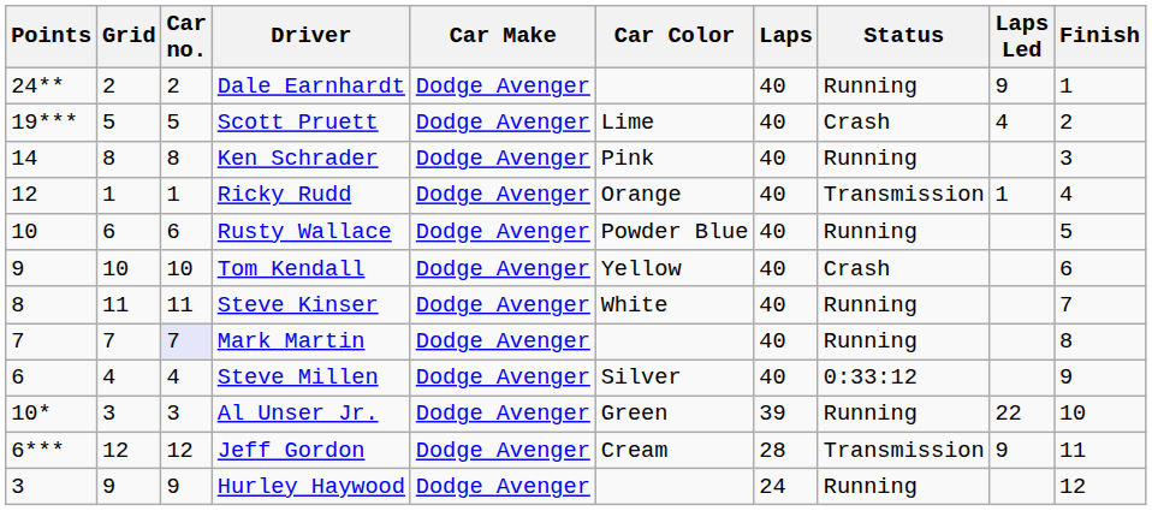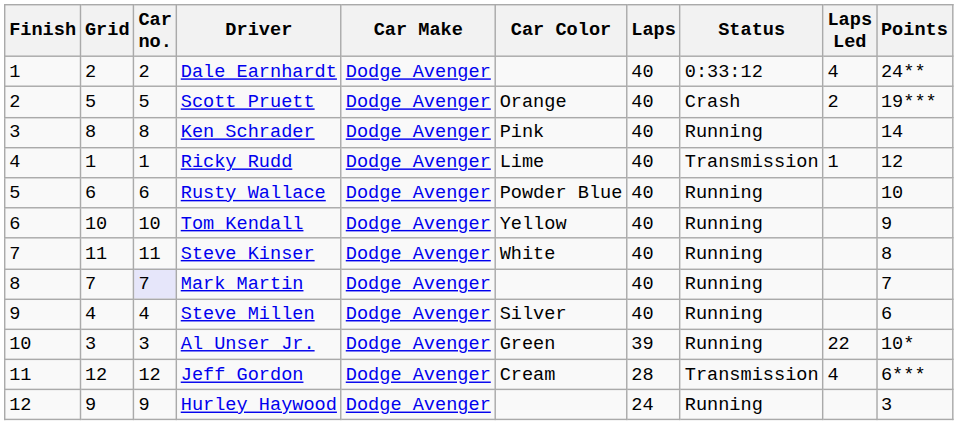columns swapped: Finish <-> Points
Dale Earnhardt | Status: Running -> 0:33:12
Dale Earnhardt | Laps Led: 9 -> 4
Scott Pruett | Car Color: Lime -> Orange
Scott Pruett | Laps Led: 4 -> 2
Ricky Rudd | Car Color: Orange -> Lime
Tom Kendall | Status: Crash -> Running
Steve Millen | Status: 0:33:12 -> Running
Jeff Gordon | Laps Led: 9 -> 4
